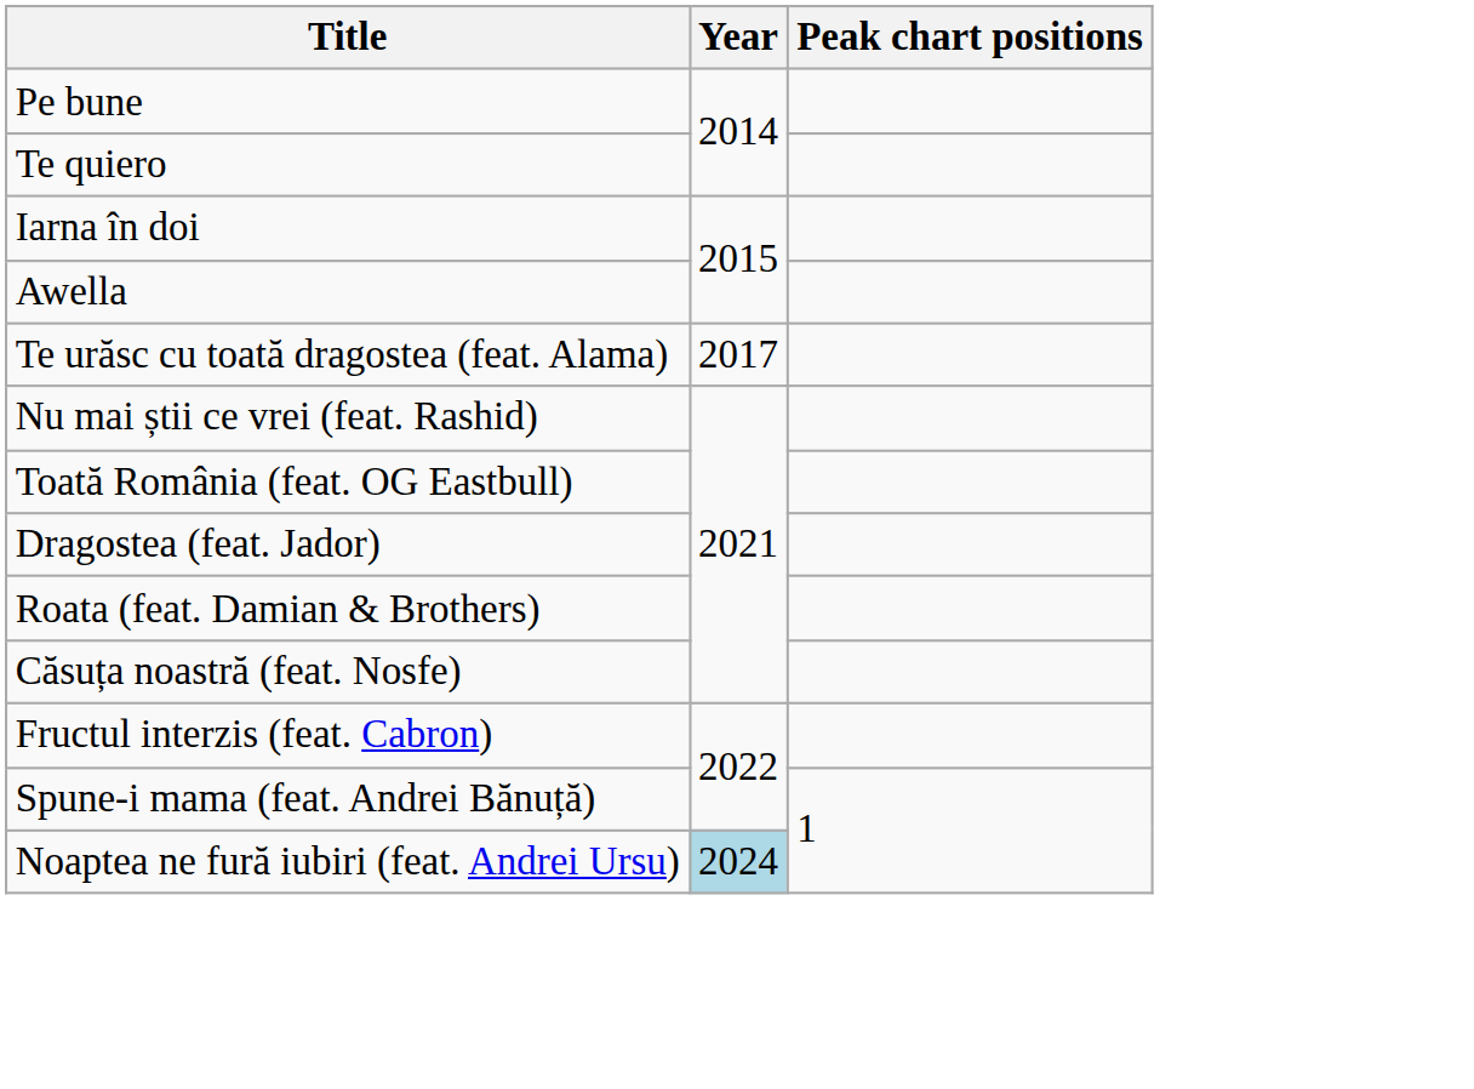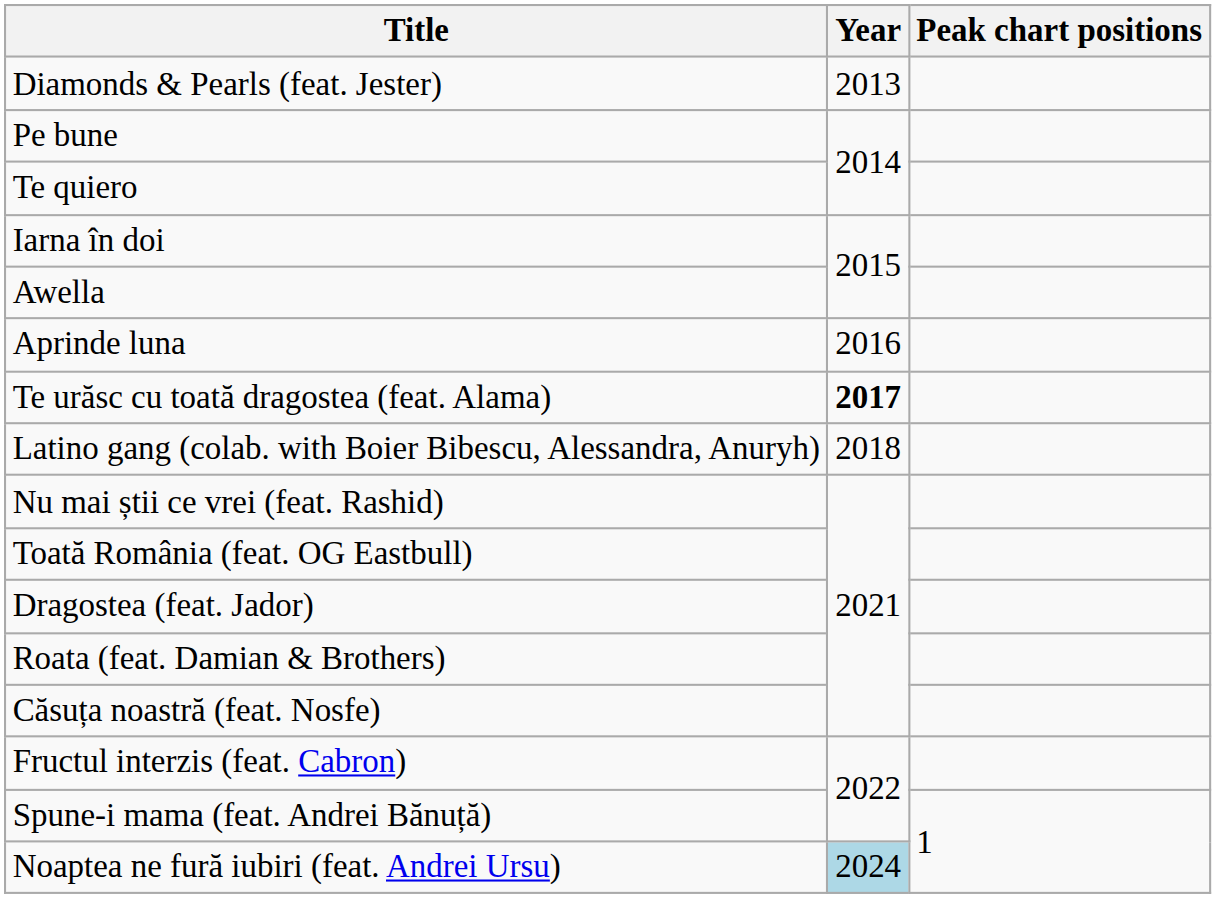+ row: Diamonds & Pearls (feat. Jester) | 2013
+ row: Aprinde luna | 2016
Te urăsc cu toată dragostea (feat. Alama) | Year: normal -> bold
+ row: Latino gang (colab. with Boier Bibescu, Alessandra, Anuryh) | 2018
